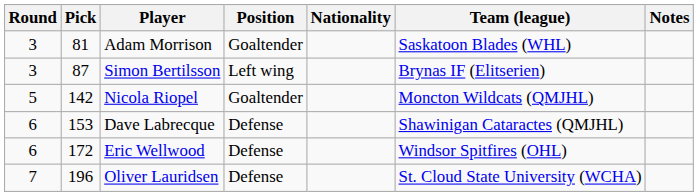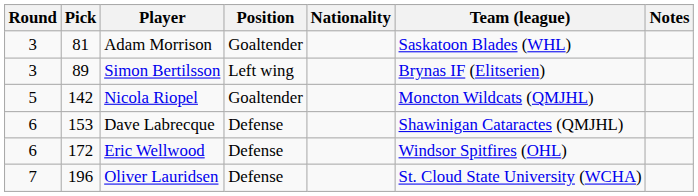Simon Bertilsson | Pick: 87 -> 89
